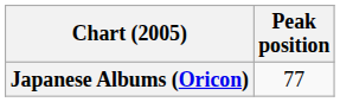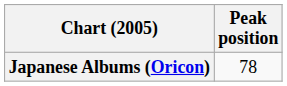Japanese Albums (Oricon) | Peak position: 77 -> 78
